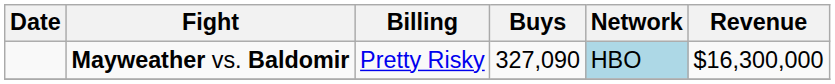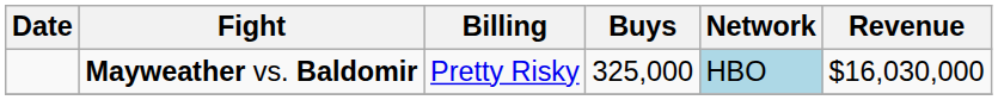Mayweather vs. Baldomir | Buys: 327,090 -> 325,000
Mayweather vs. Baldomir | Revenue: $16,300,000 -> $16,030,000
